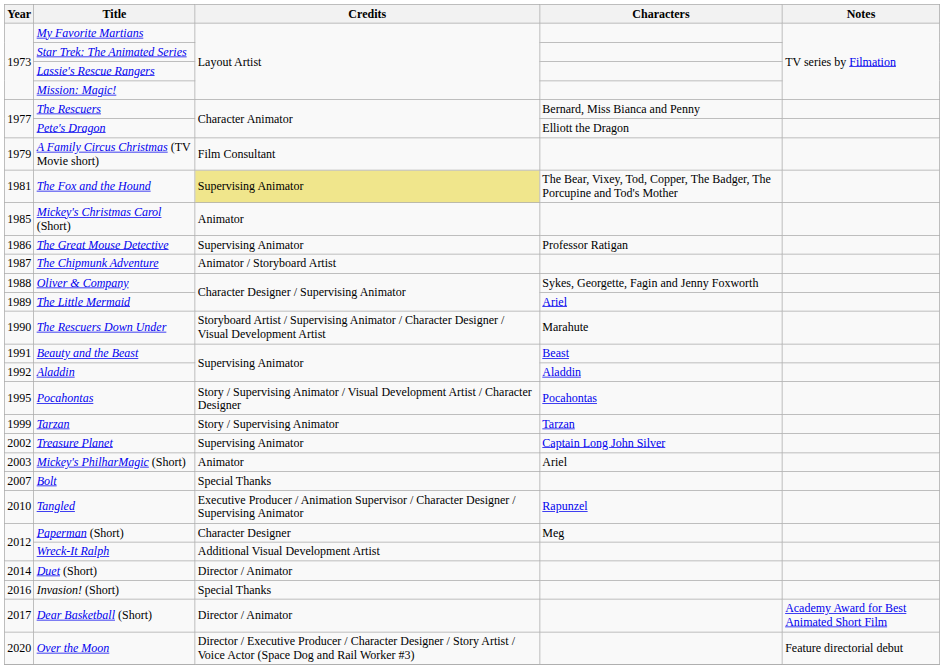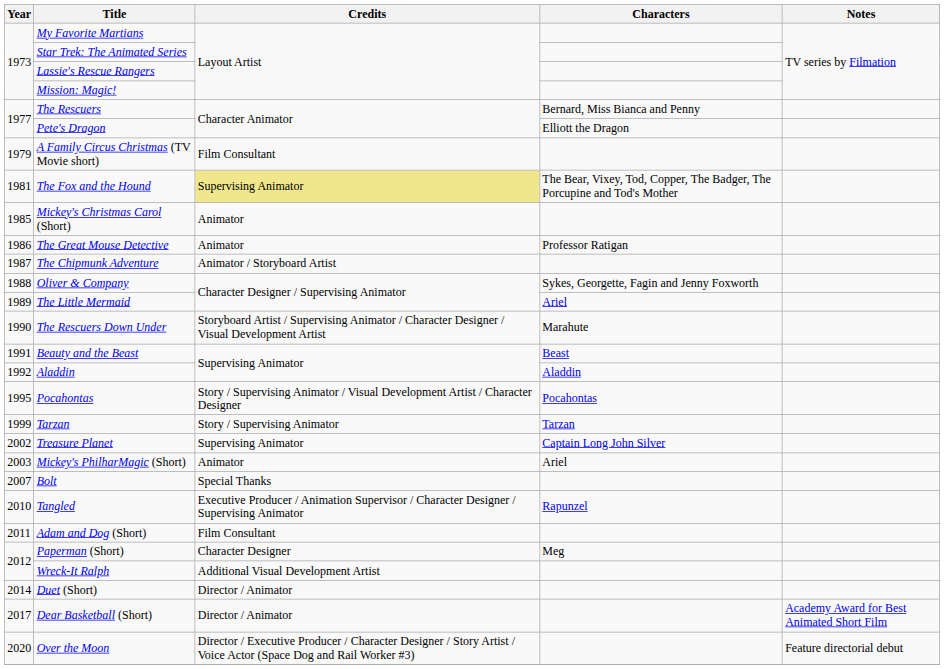The Great Mouse Detective | Credits: Supervising Animator -> Animator
+ row: 2011 | Adam and Dog (Short) | Film Consultant
- row: 2016 | Invasion! (Short) | Special Thanks
